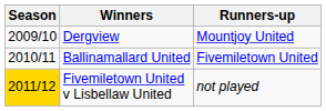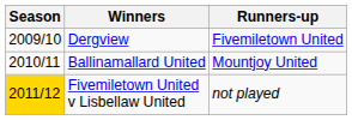Dergview | Runners-up: Mountjoy United -> Fivemiletown United
Ballinamallard United | Runners-up: Fivemiletown United -> Mountjoy United
